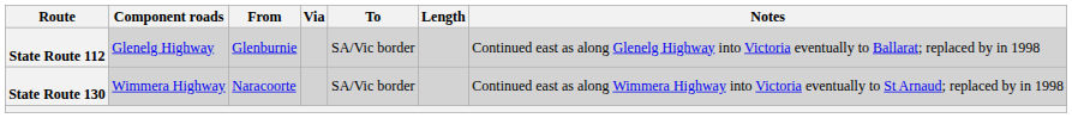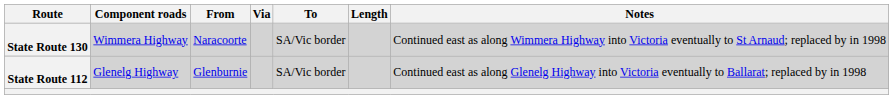rows swapped: State Route 112 <-> State Route 130
